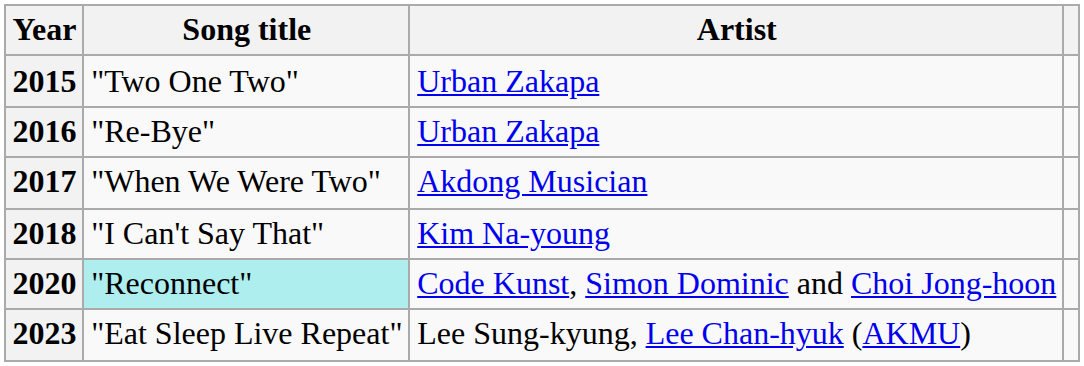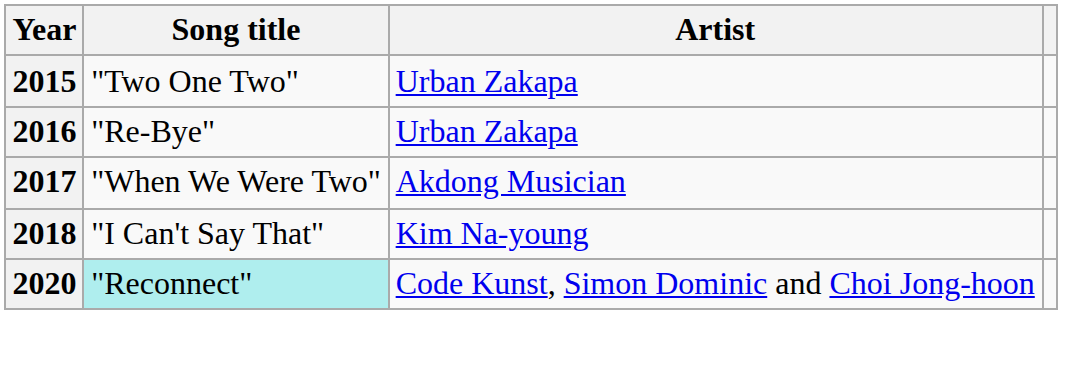- row: 2023 | "Eat Sleep Live Repeat" | Lee Sung-kyung, Lee Chan-hyuk (AKMU)
